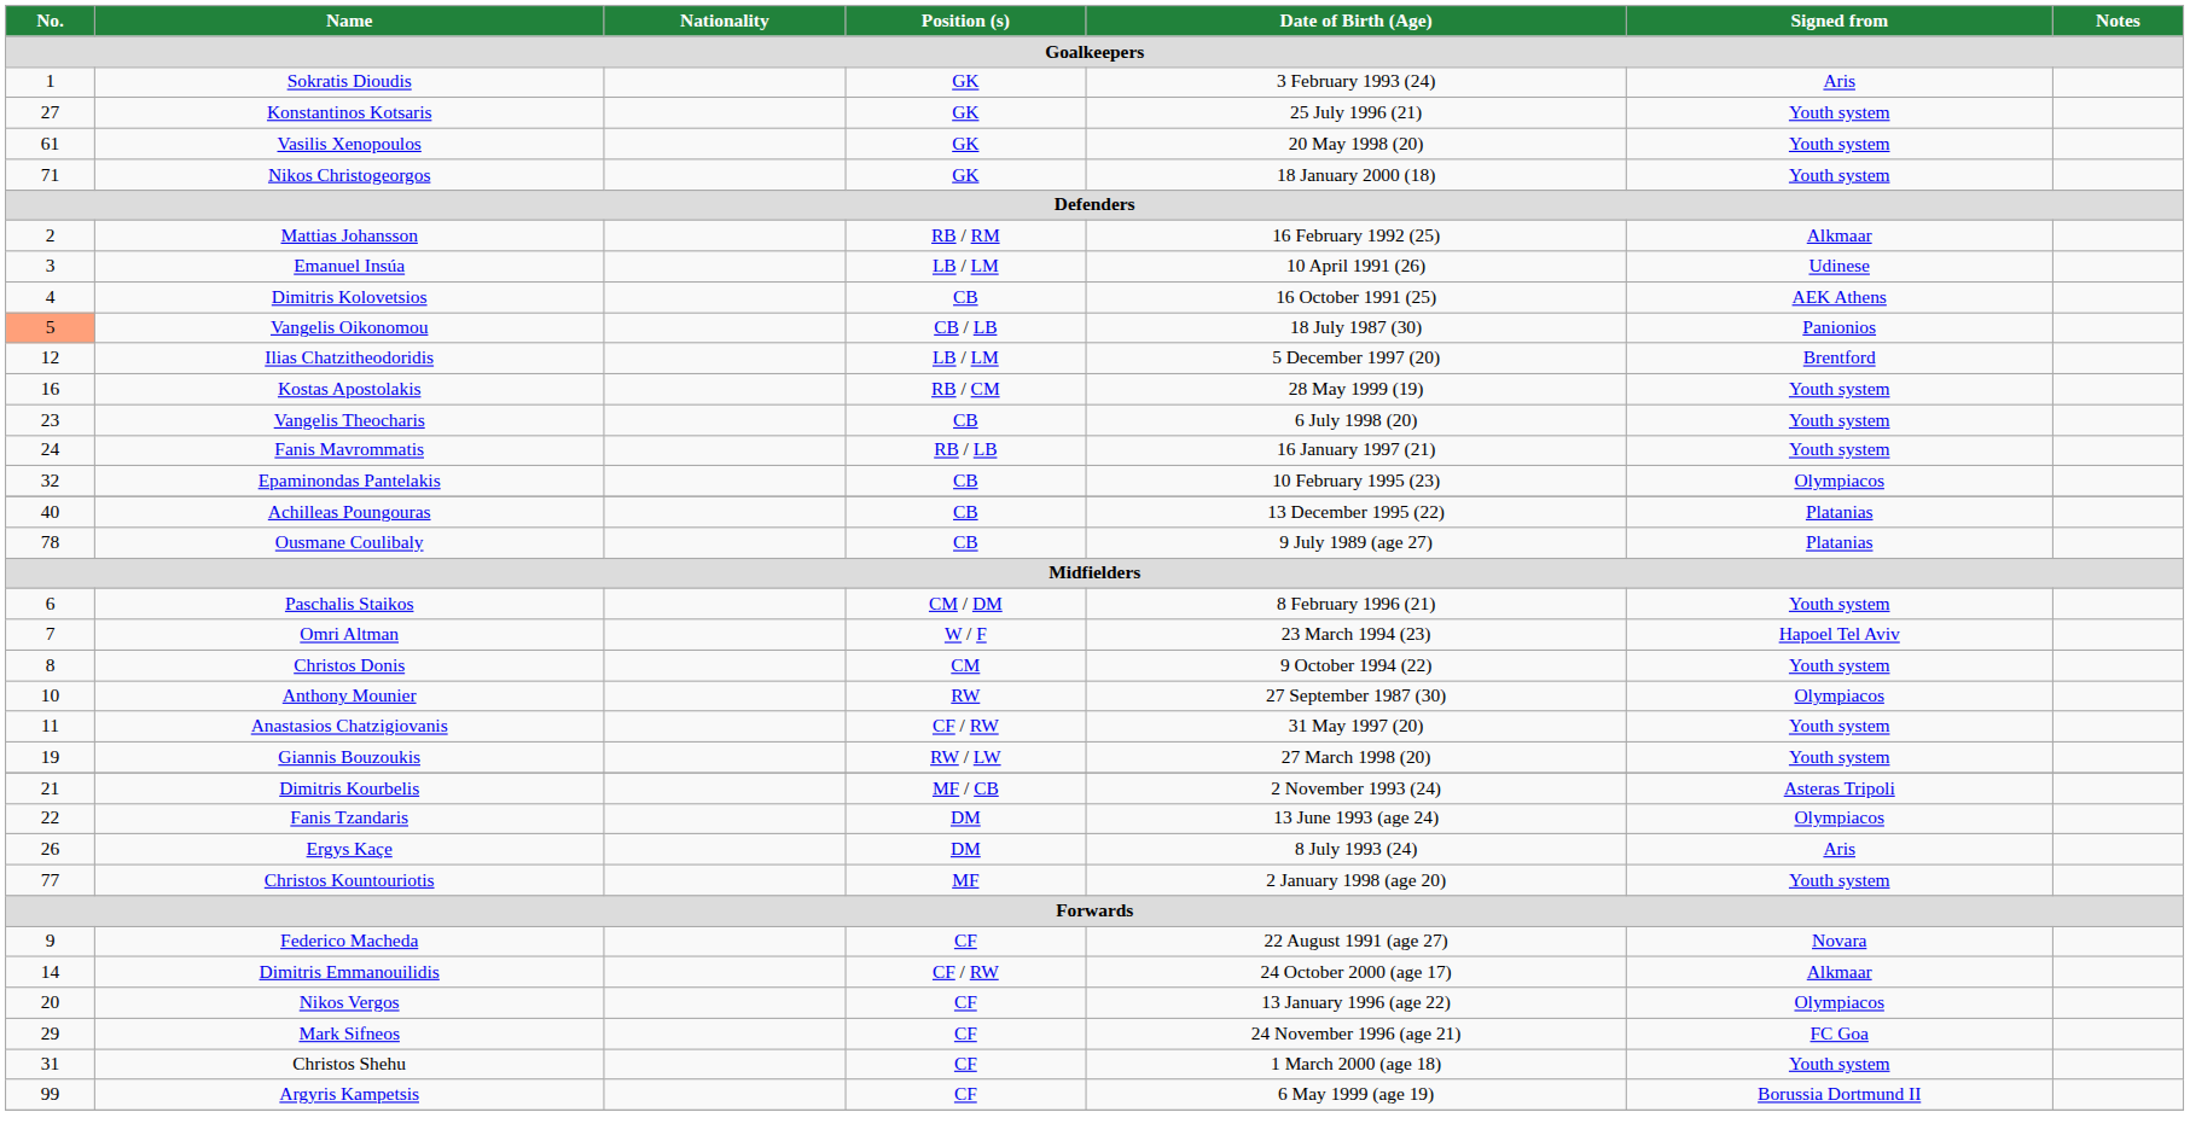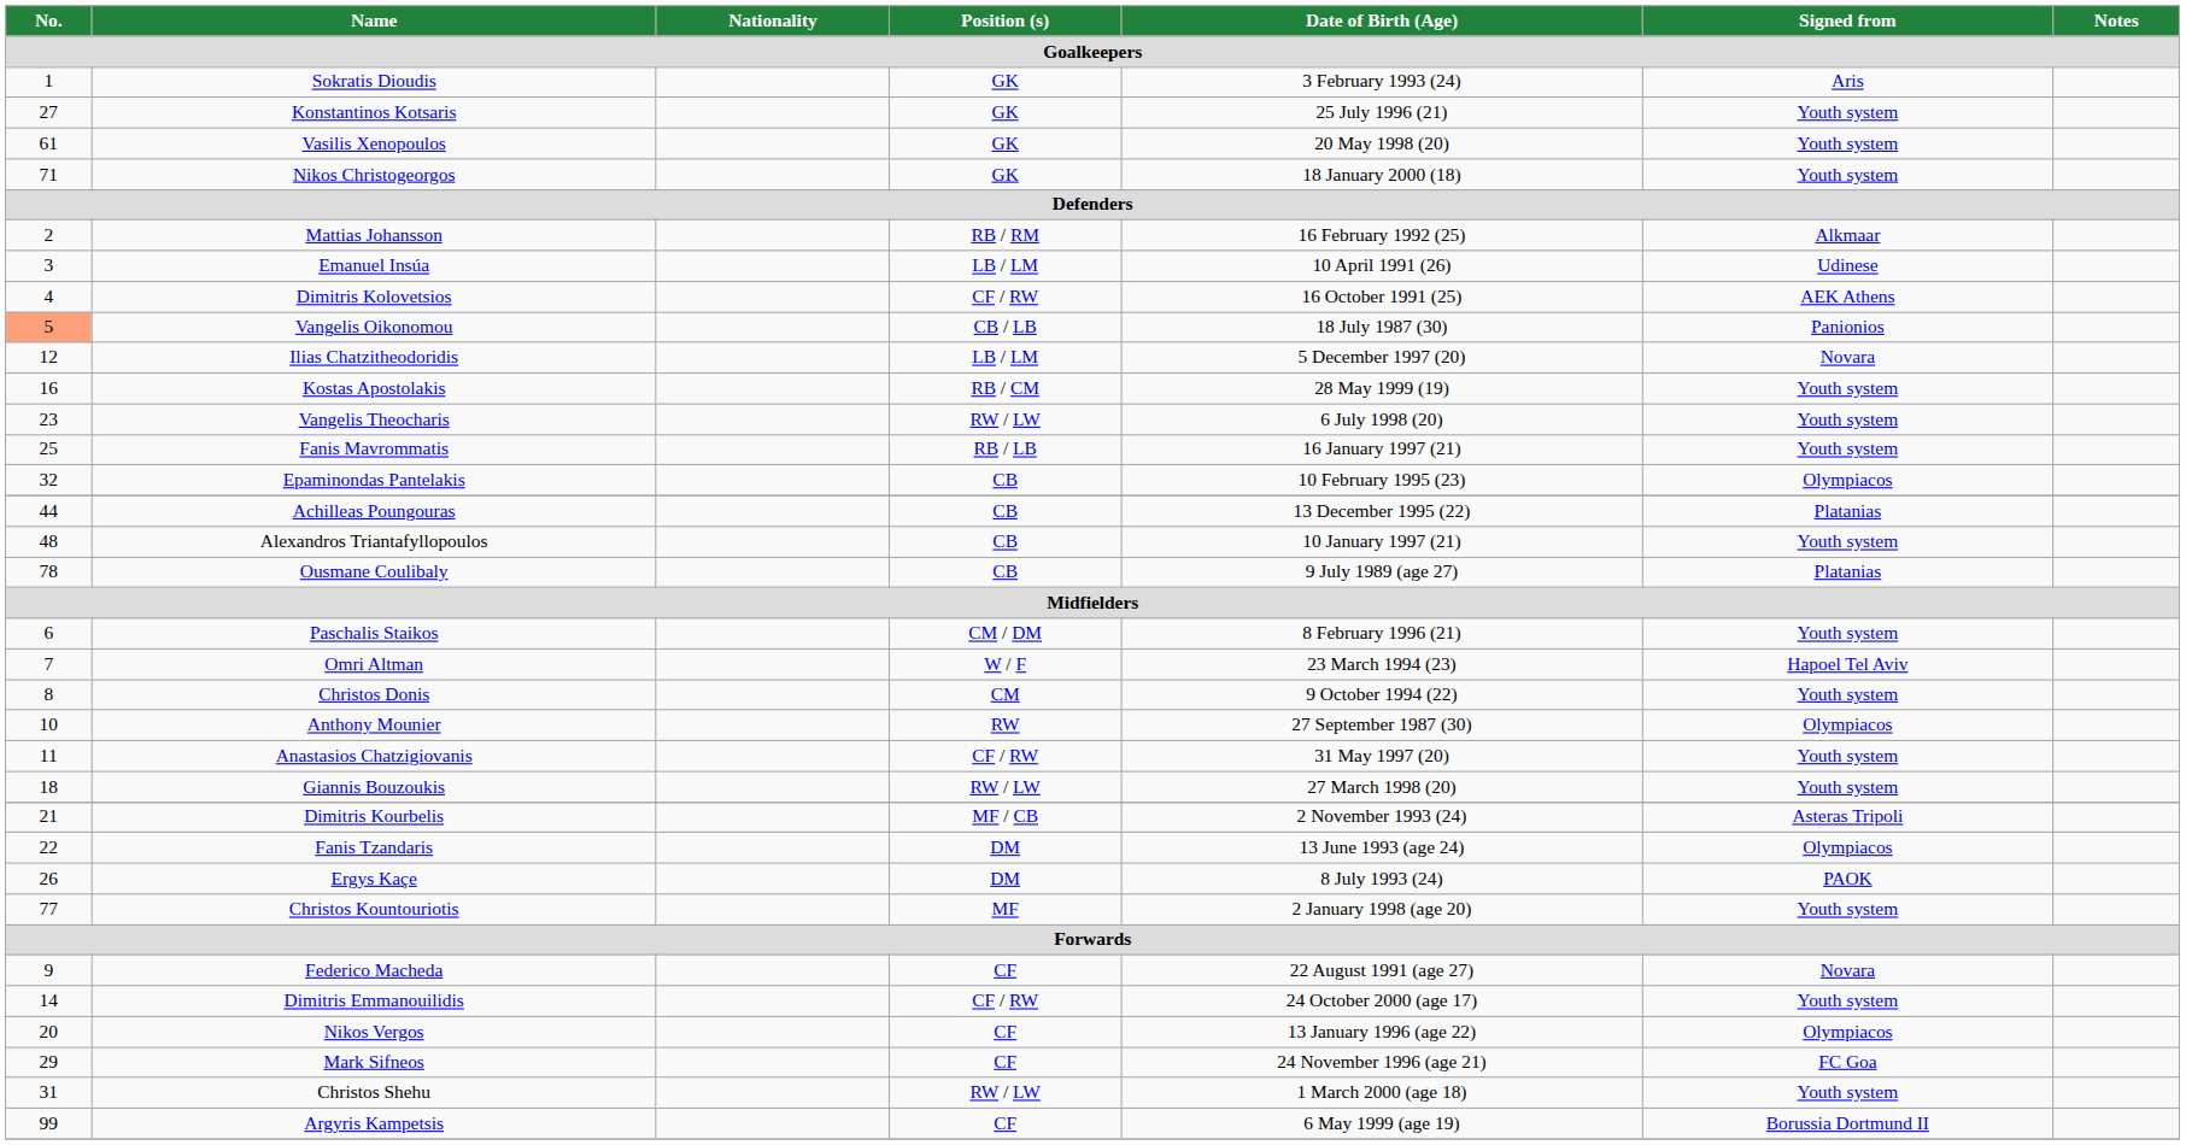Dimitris Kolovetsios | Position (s): CB -> CF / RW
Ilias Chatzitheodoridis | Signed from: Brentford -> Novara
Vangelis Theocharis | Position (s): CB -> RW / LW
Fanis Mavrommatis | No.: 24 -> 25
Achilleas Poungouras | No.: 40 -> 44
+ row: 48 | Alexandros Triantafyllopoulos | CB | 10 January 1997 (21) | Youth system
Giannis Bouzoukis | No.: 19 -> 18
Ergys Kaçe | Signed from: Aris -> PAOK
Dimitris Emmanouilidis | Signed from: Alkmaar -> Youth system
Christos Shehu | Position (s): CF -> RW / LW
